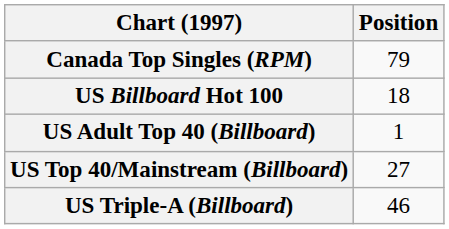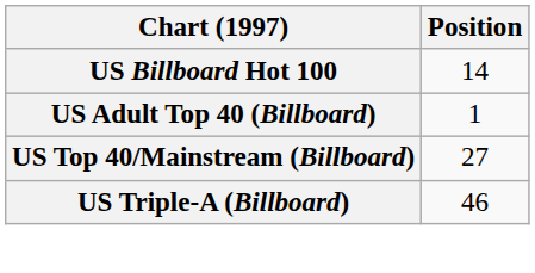- row: Canada Top Singles (RPM) | 79
US Billboard Hot 100 | Position: 18 -> 14
